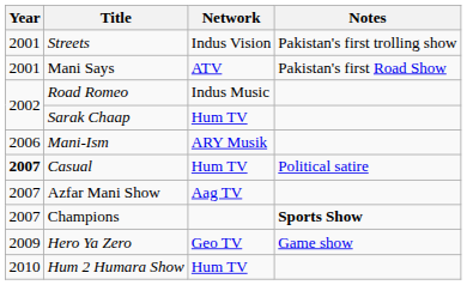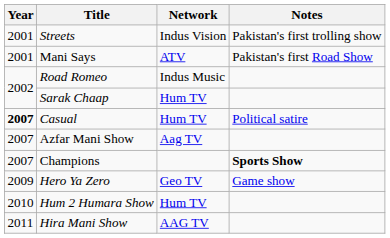- row: 2006 | Mani-Ism | ARY Musik
+ row: 2011 | Hira Mani Show | AAG TV
